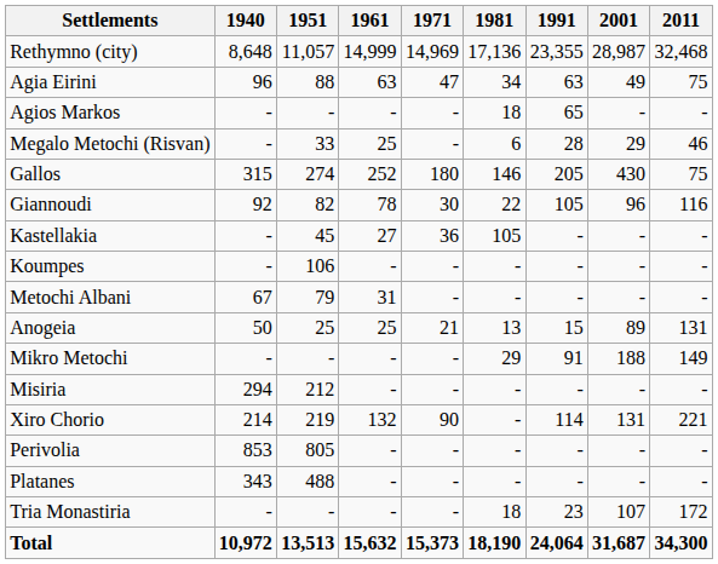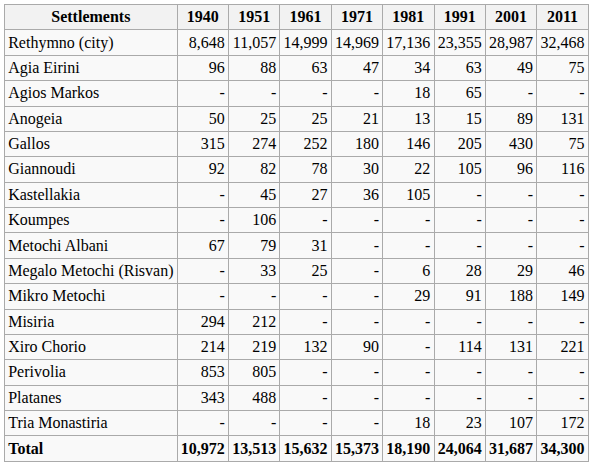rows swapped: Anogeia <-> Megalo Metochi (Risvan)
